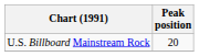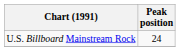U.S. Billboard Mainstream Rock | Peak position: 20 -> 24
